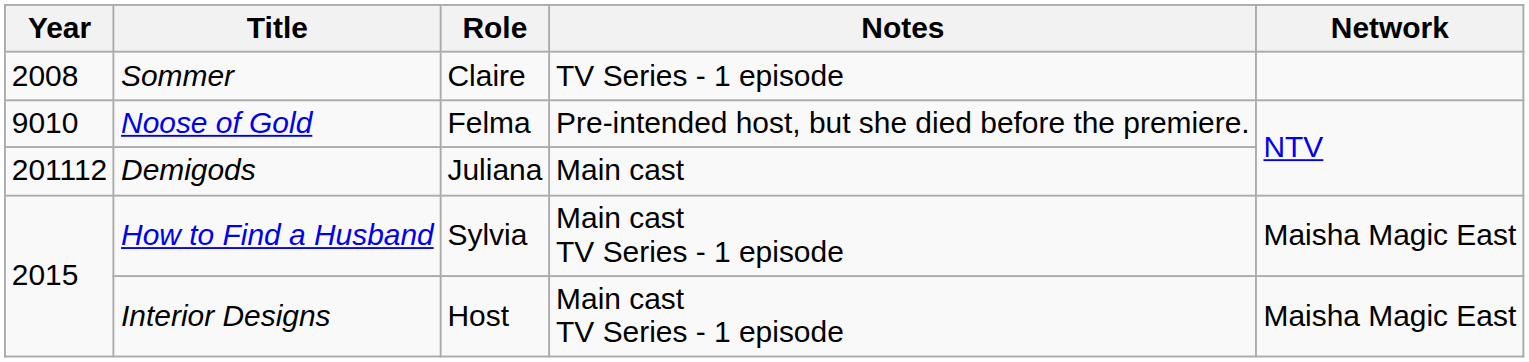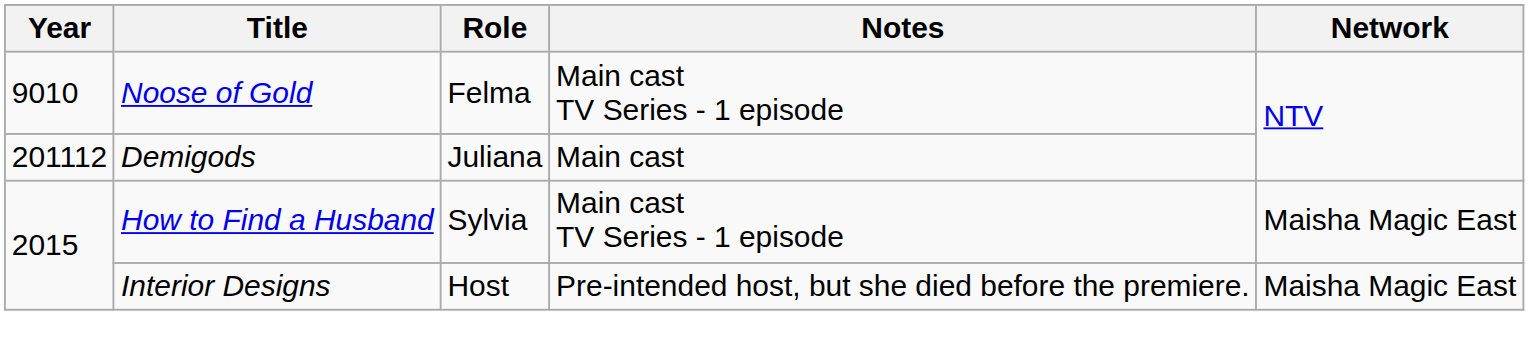- row: 2008 | Sommer | Claire | TV Series - 1 episode
Noose of Gold | Notes: Pre-intended host, but she died before the premiere. -> Main cast TV Series - 1 episode
Interior Designs | Notes: Main cast TV Series - 1 episode -> Pre-intended host, but she died before the premiere.
